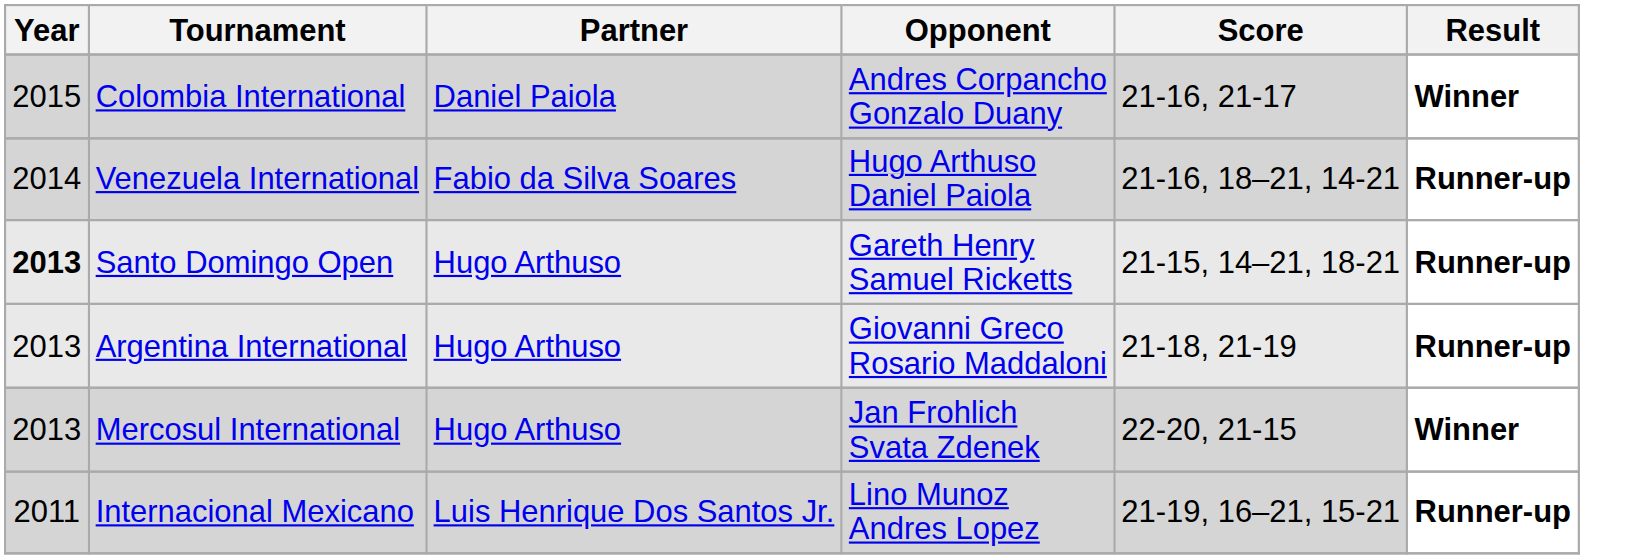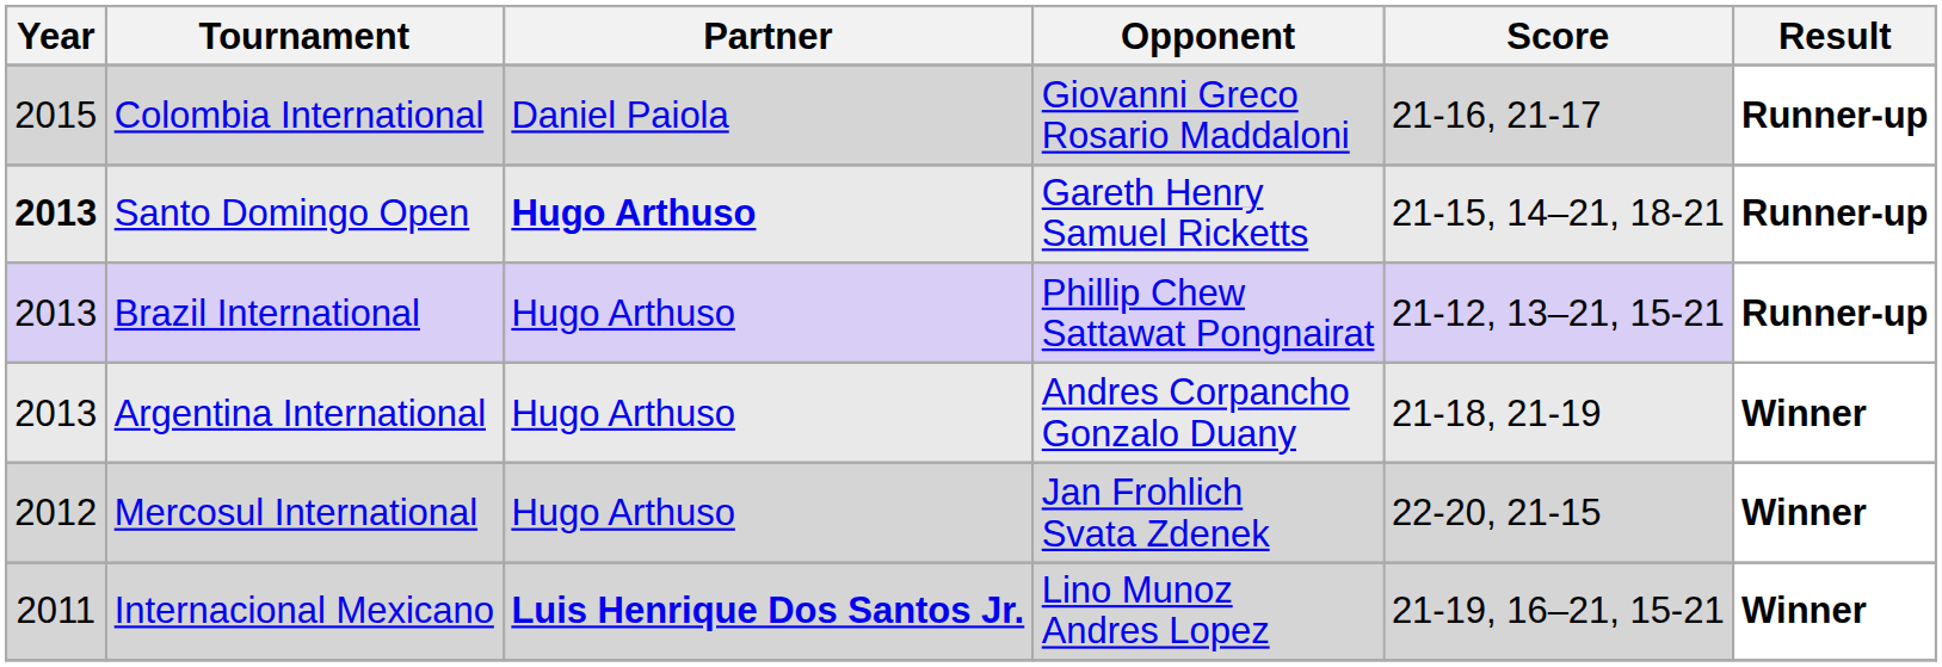Colombia International | Opponent: Andres Corpancho Gonzalo Duany -> Giovanni Greco Rosario Maddaloni
Colombia International | Result: Winner -> Runner-up
- row: 2014 | Venezuela International | Fabio da Silva Soares | Hugo Arthuso Daniel Paiola | 21-16, 18–21, 14-21 | Runner-up
Santo Domingo Open | Partner: normal -> bold
+ row: 2013 | Brazil International | Hugo Arthuso | Phillip Chew Sattawat Pongnairat | 21-12, 13–21, 15-21 | Runner-up
Argentina International | Opponent: Giovanni Greco Rosario Maddaloni -> Andres Corpancho Gonzalo Duany
Argentina International | Result: Runner-up -> Winner
Mercosul International | Year: 2013 -> 2012
Internacional Mexicano | Partner: normal -> bold
Internacional Mexicano | Result: Runner-up -> Winner
